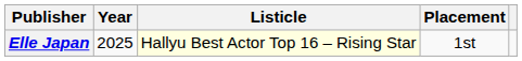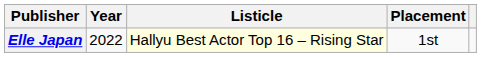Elle Japan | Year: 2025 -> 2022
